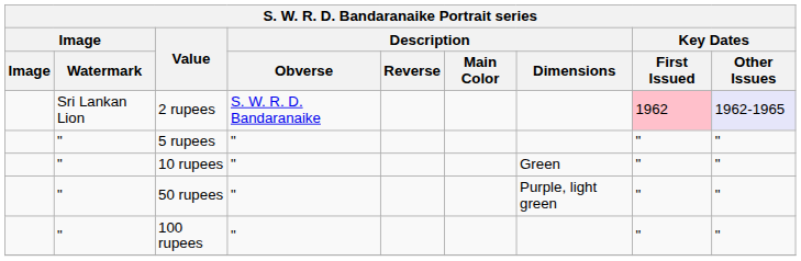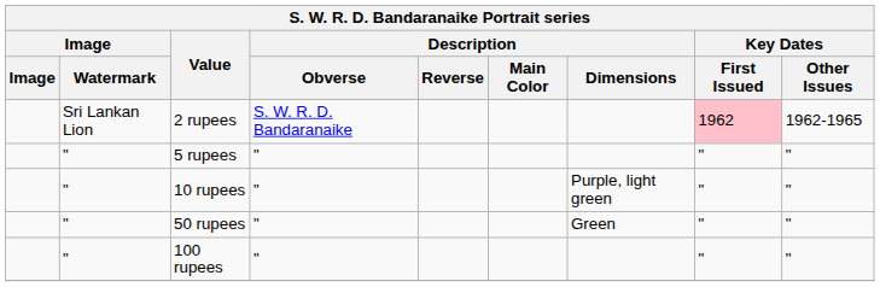2 rupees | Key Dates / Other Issues: lavender background -> no background
10 rupees | Description / Dimensions: Green -> Purple, light green
50 rupees | Description / Dimensions: Purple, light green -> Green
